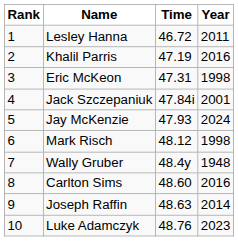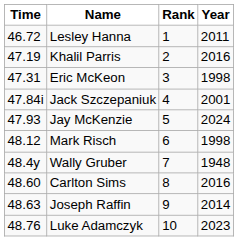columns swapped: Rank <-> Time
